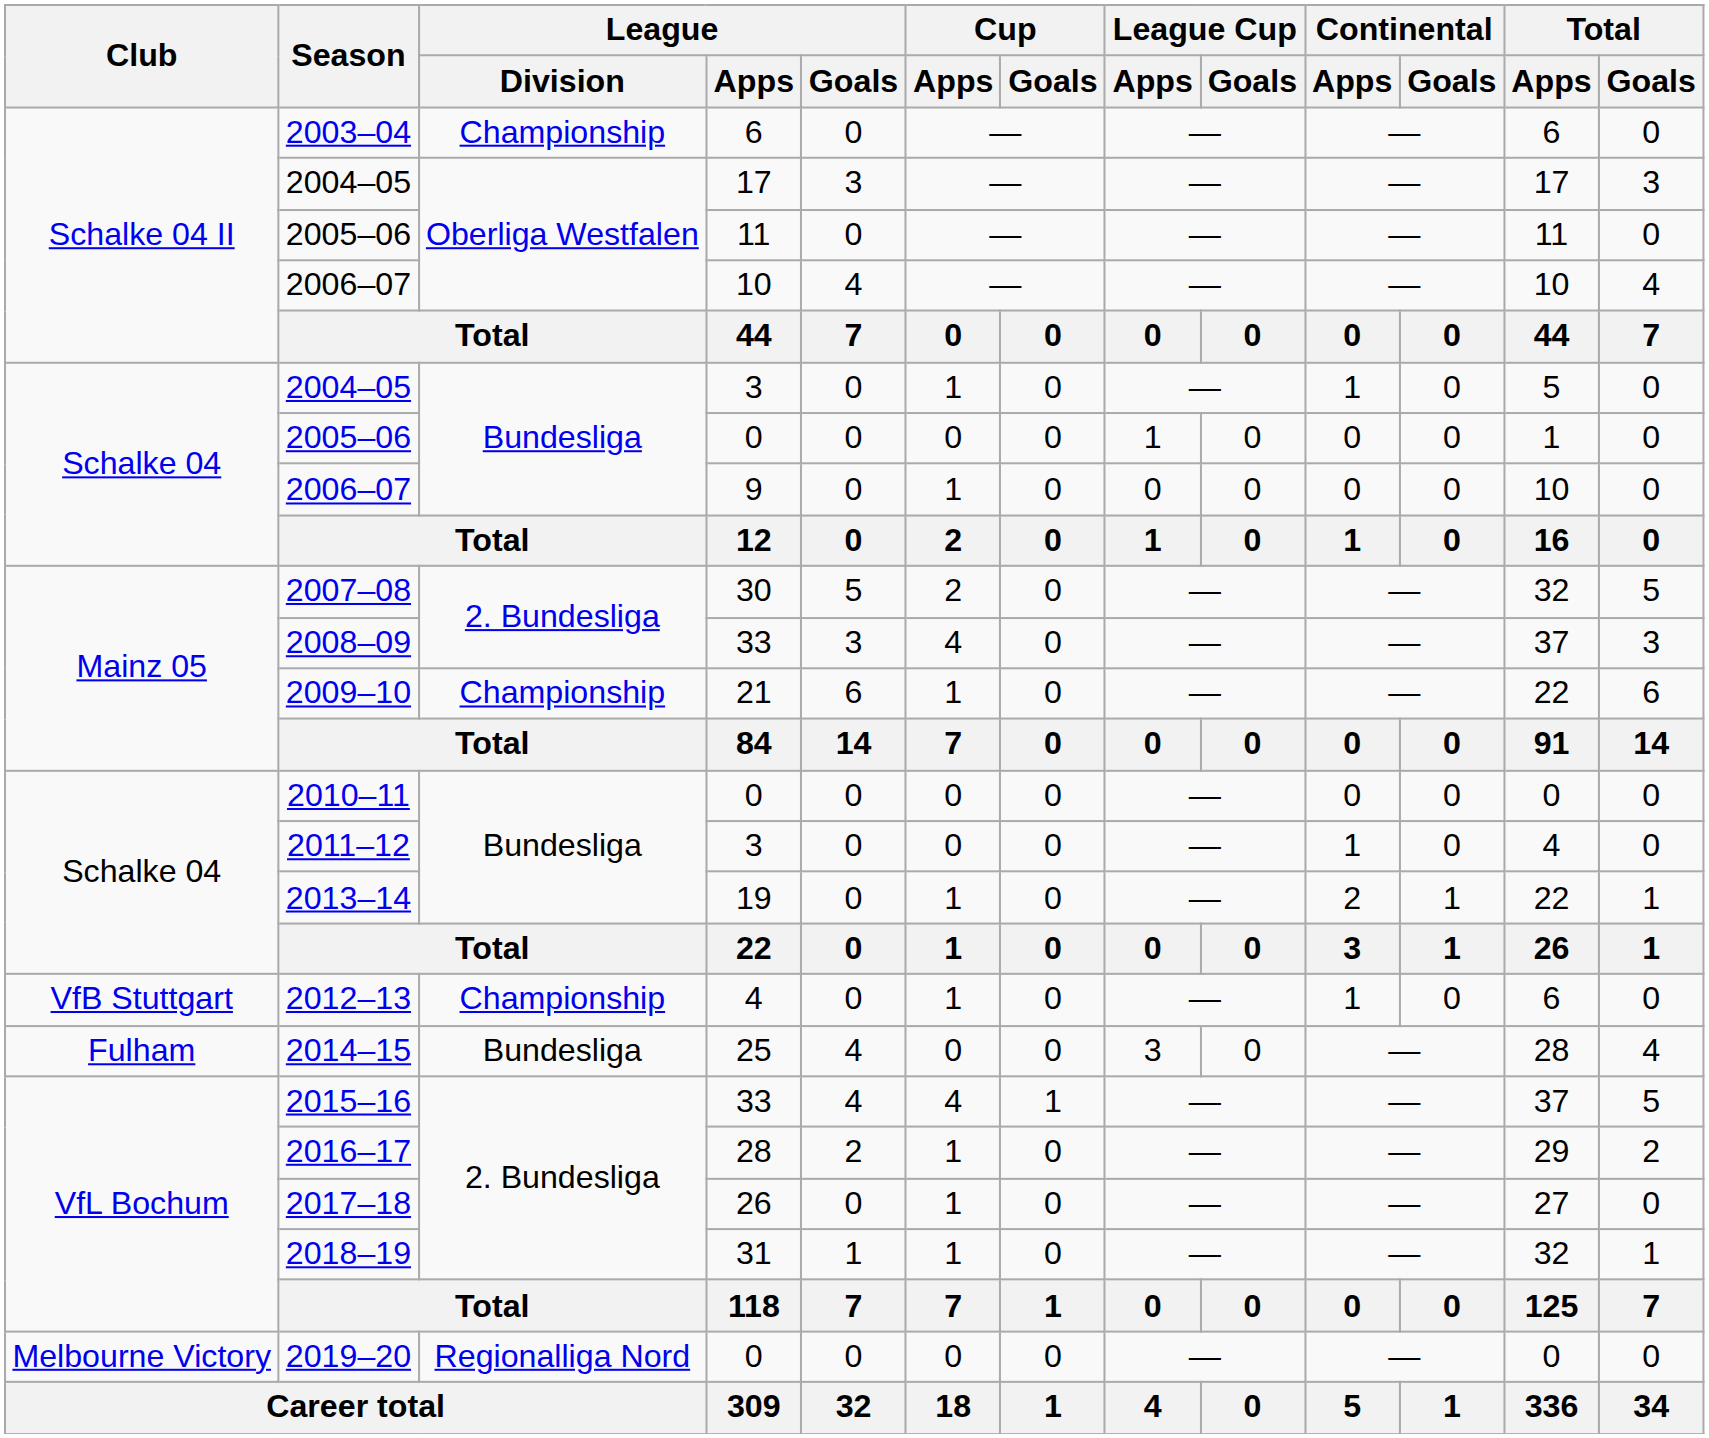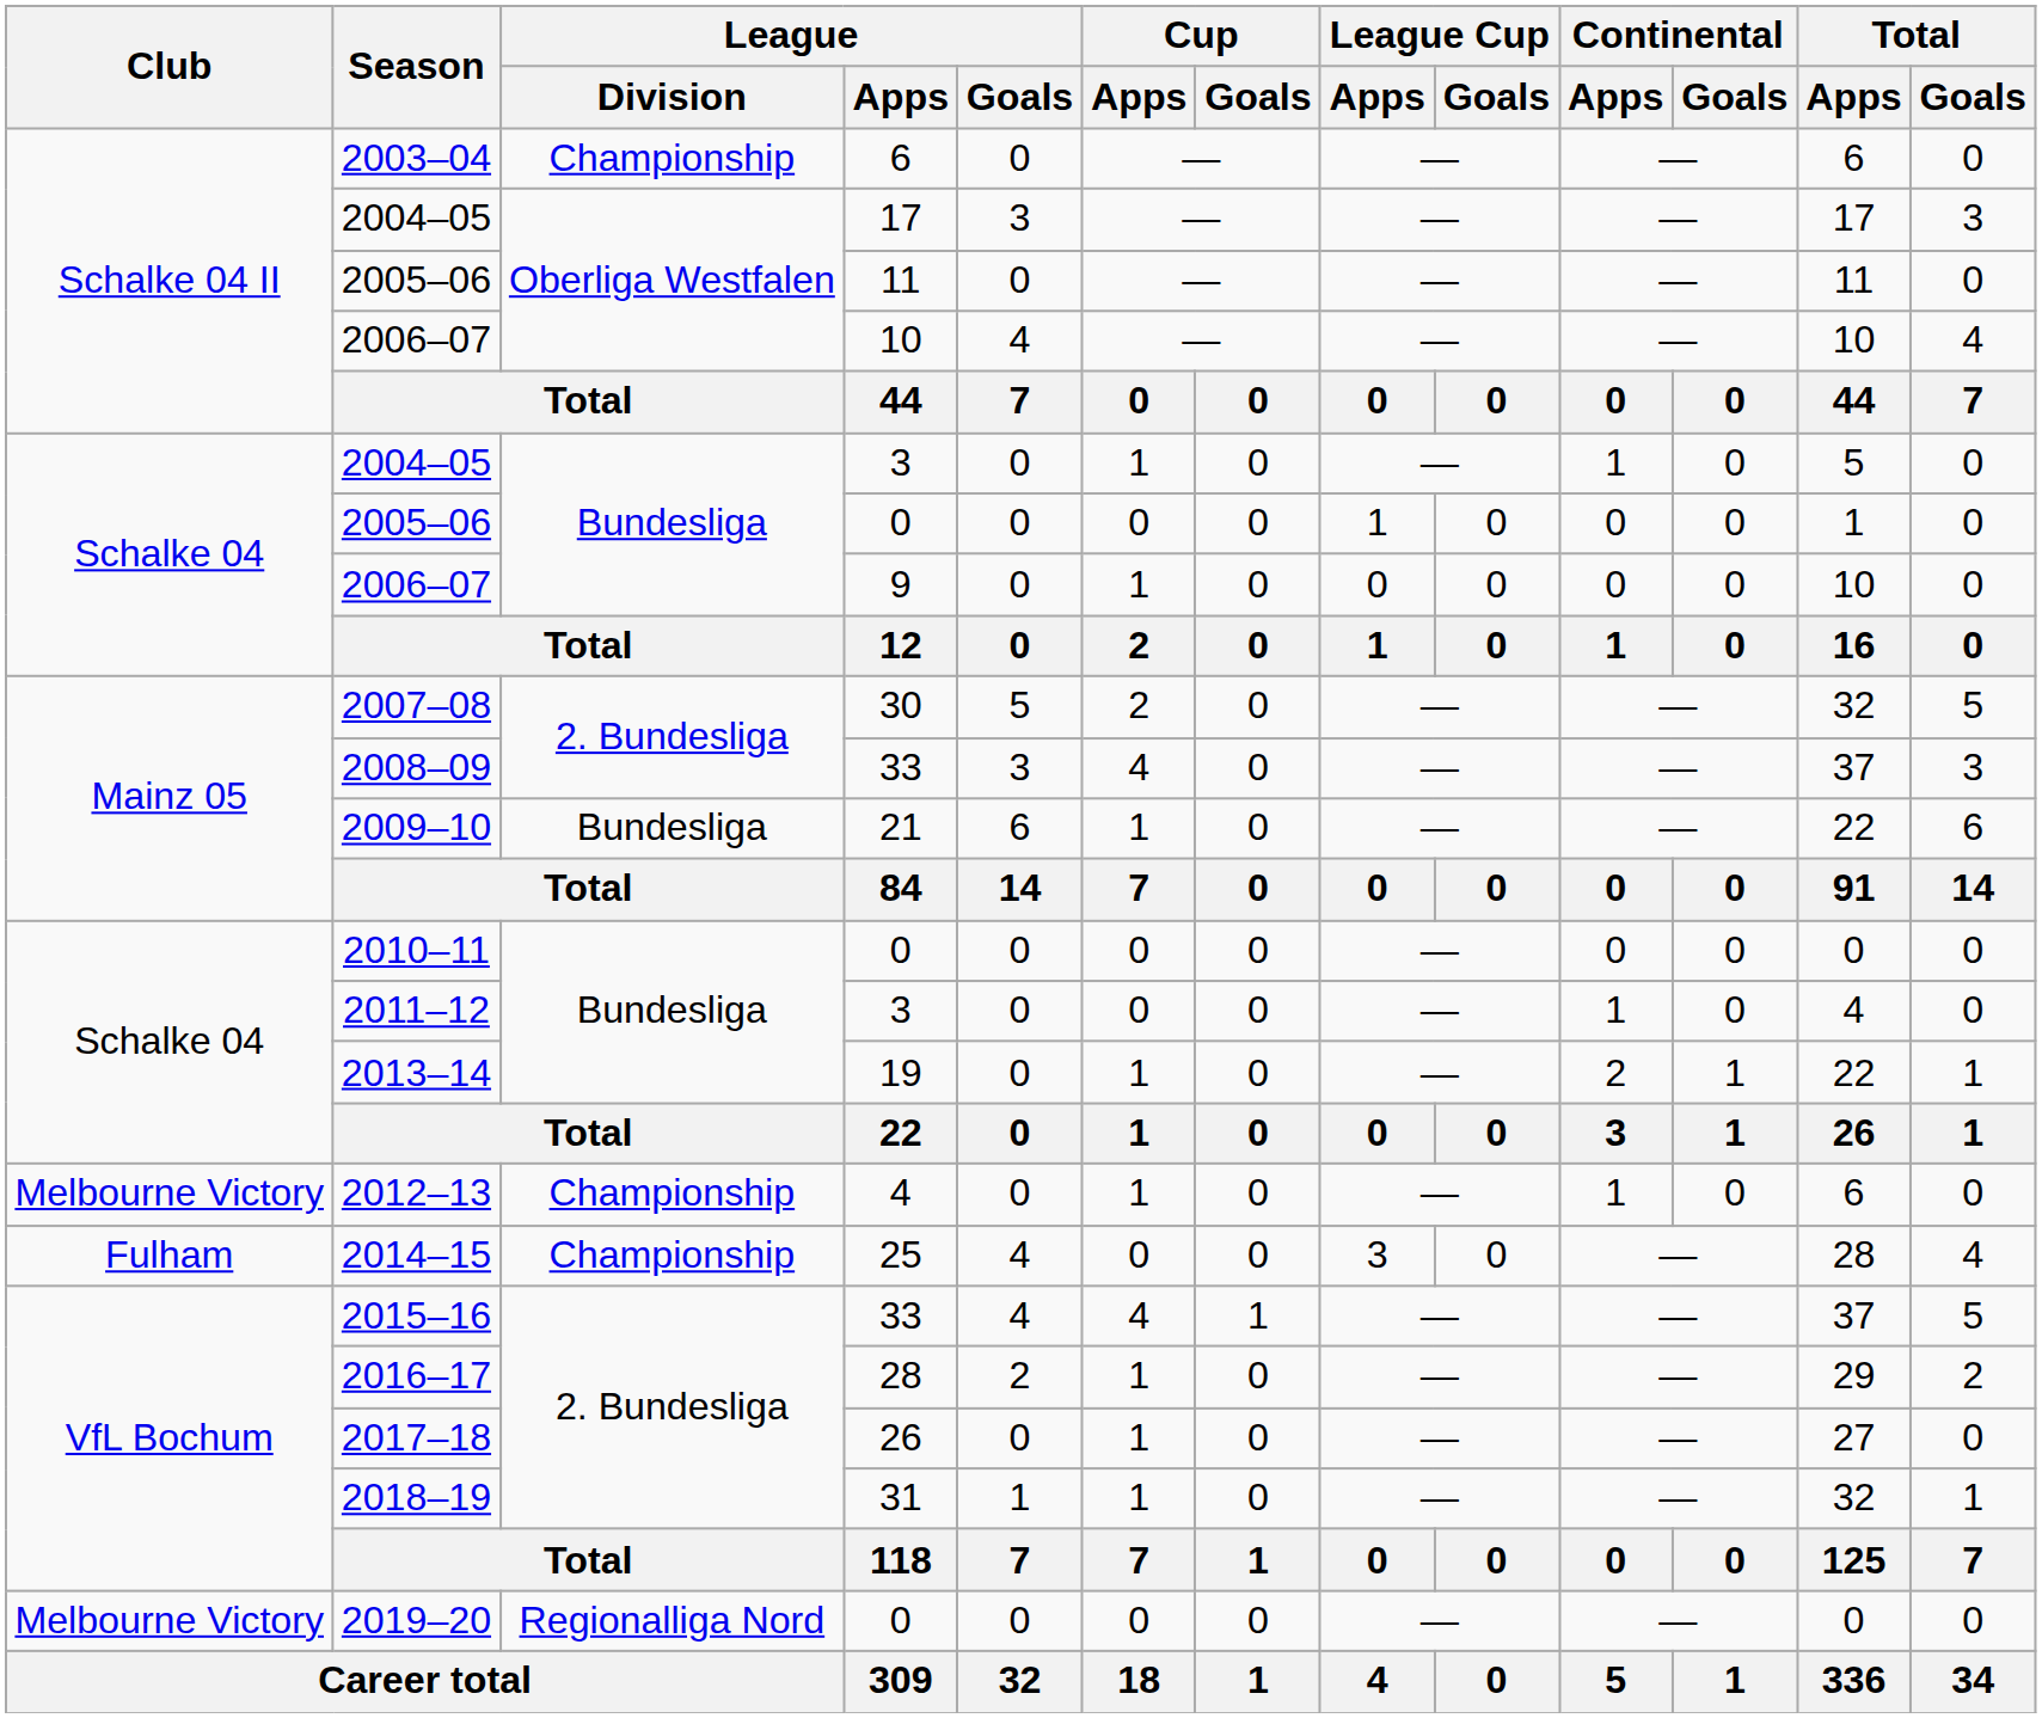2009–10 | League / Division: Championship -> Bundesliga
2012–13 | Club: VfB Stuttgart -> Melbourne Victory
2014–15 | League / Division: Bundesliga -> Championship
